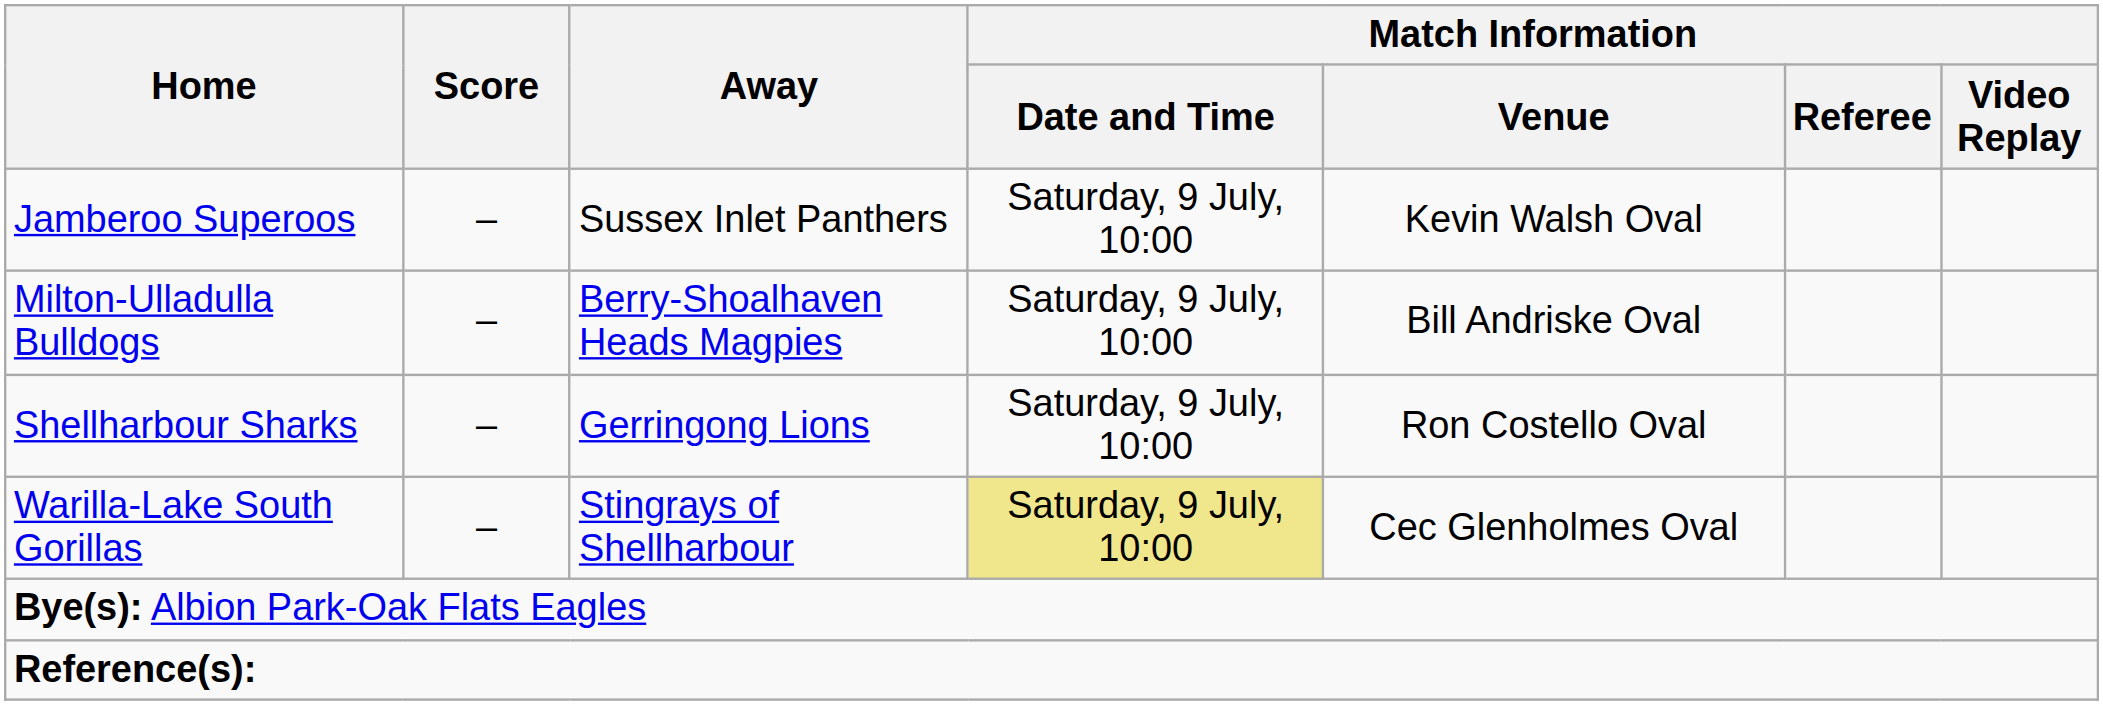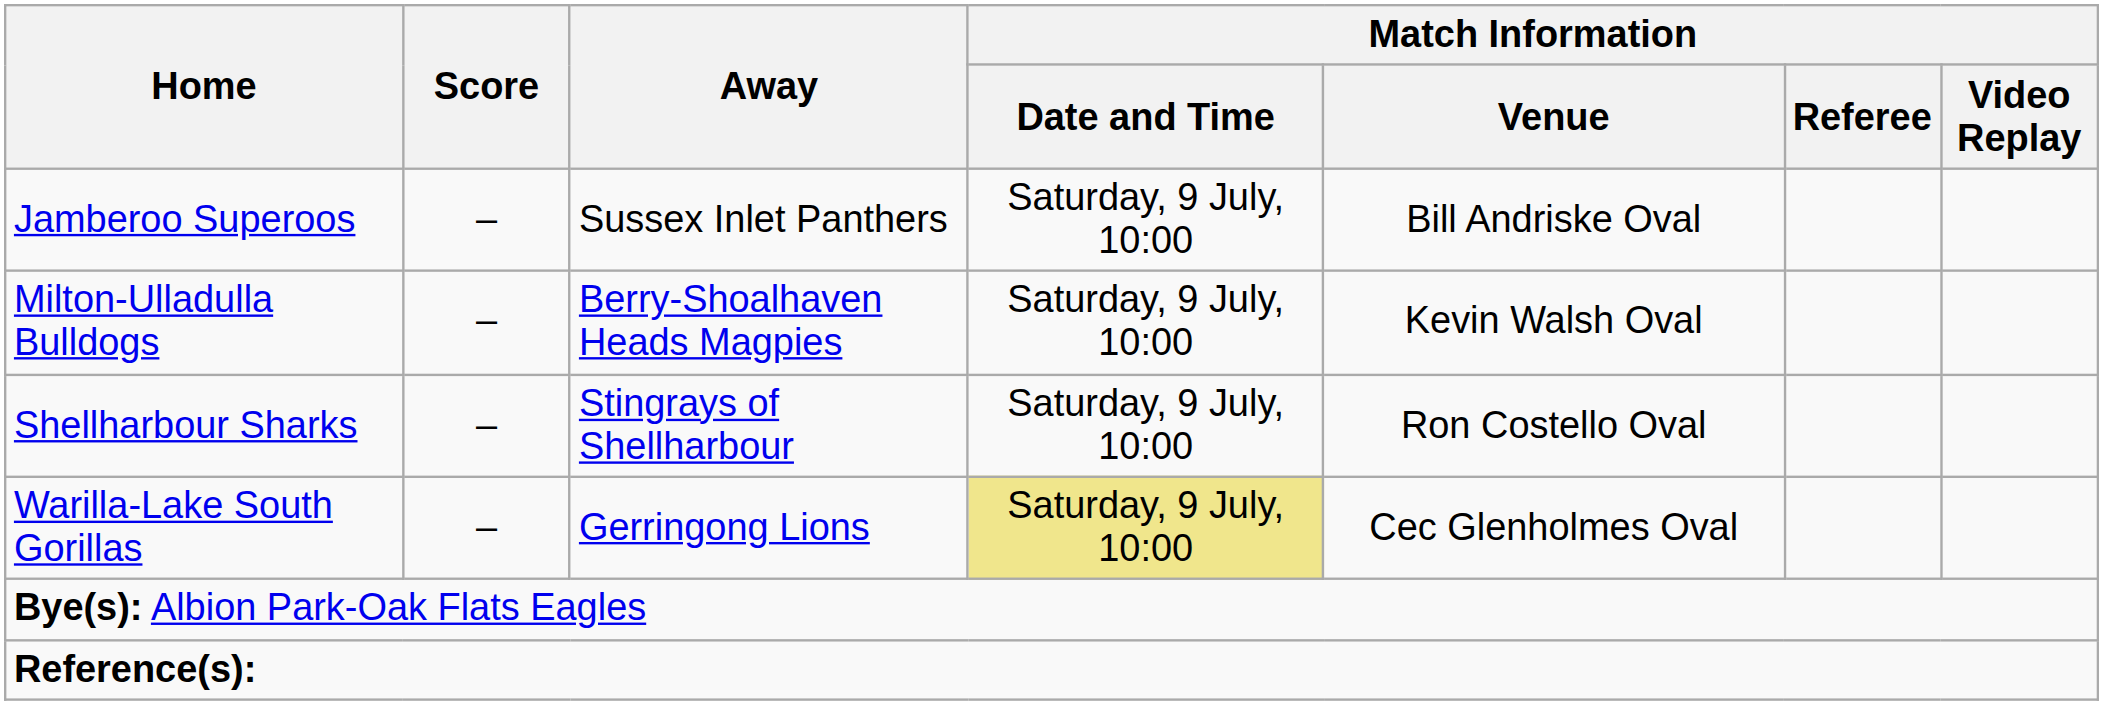Jamberoo Superoos | Match Information / Venue: Kevin Walsh Oval -> Bill Andriske Oval
Milton-Ulladulla Bulldogs | Match Information / Venue: Bill Andriske Oval -> Kevin Walsh Oval
Shellharbour Sharks | Away: Gerringong Lions -> Stingrays of Shellharbour
Warilla-Lake South Gorillas | Away: Stingrays of Shellharbour -> Gerringong Lions
